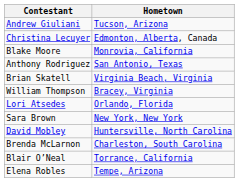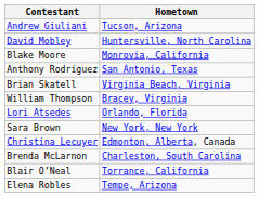rows swapped: David Mobley <-> Christina Lecuyer
